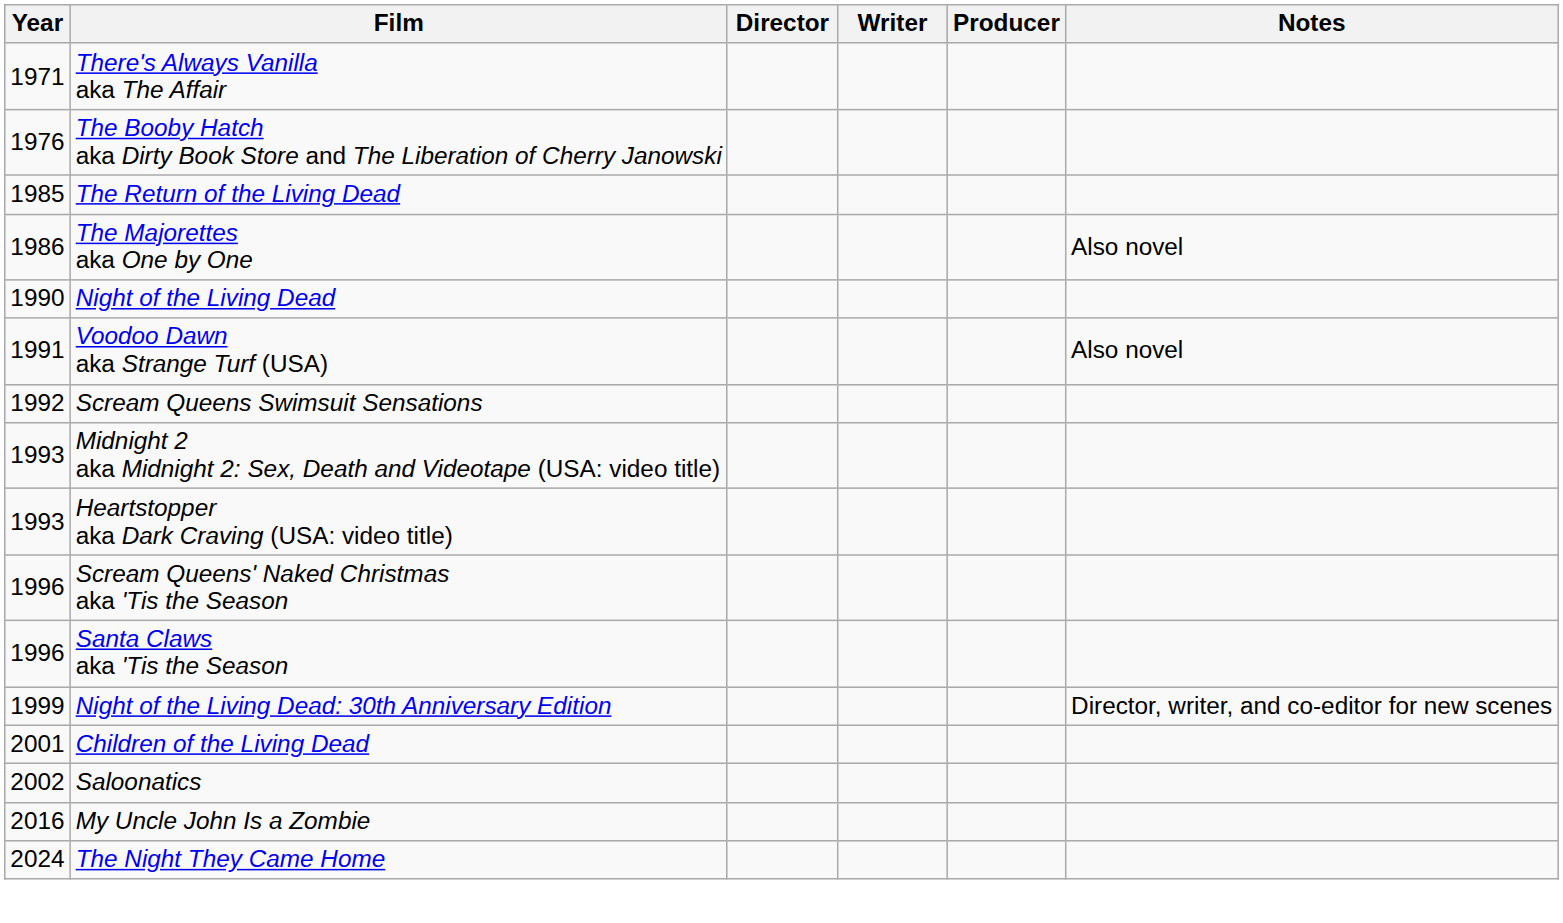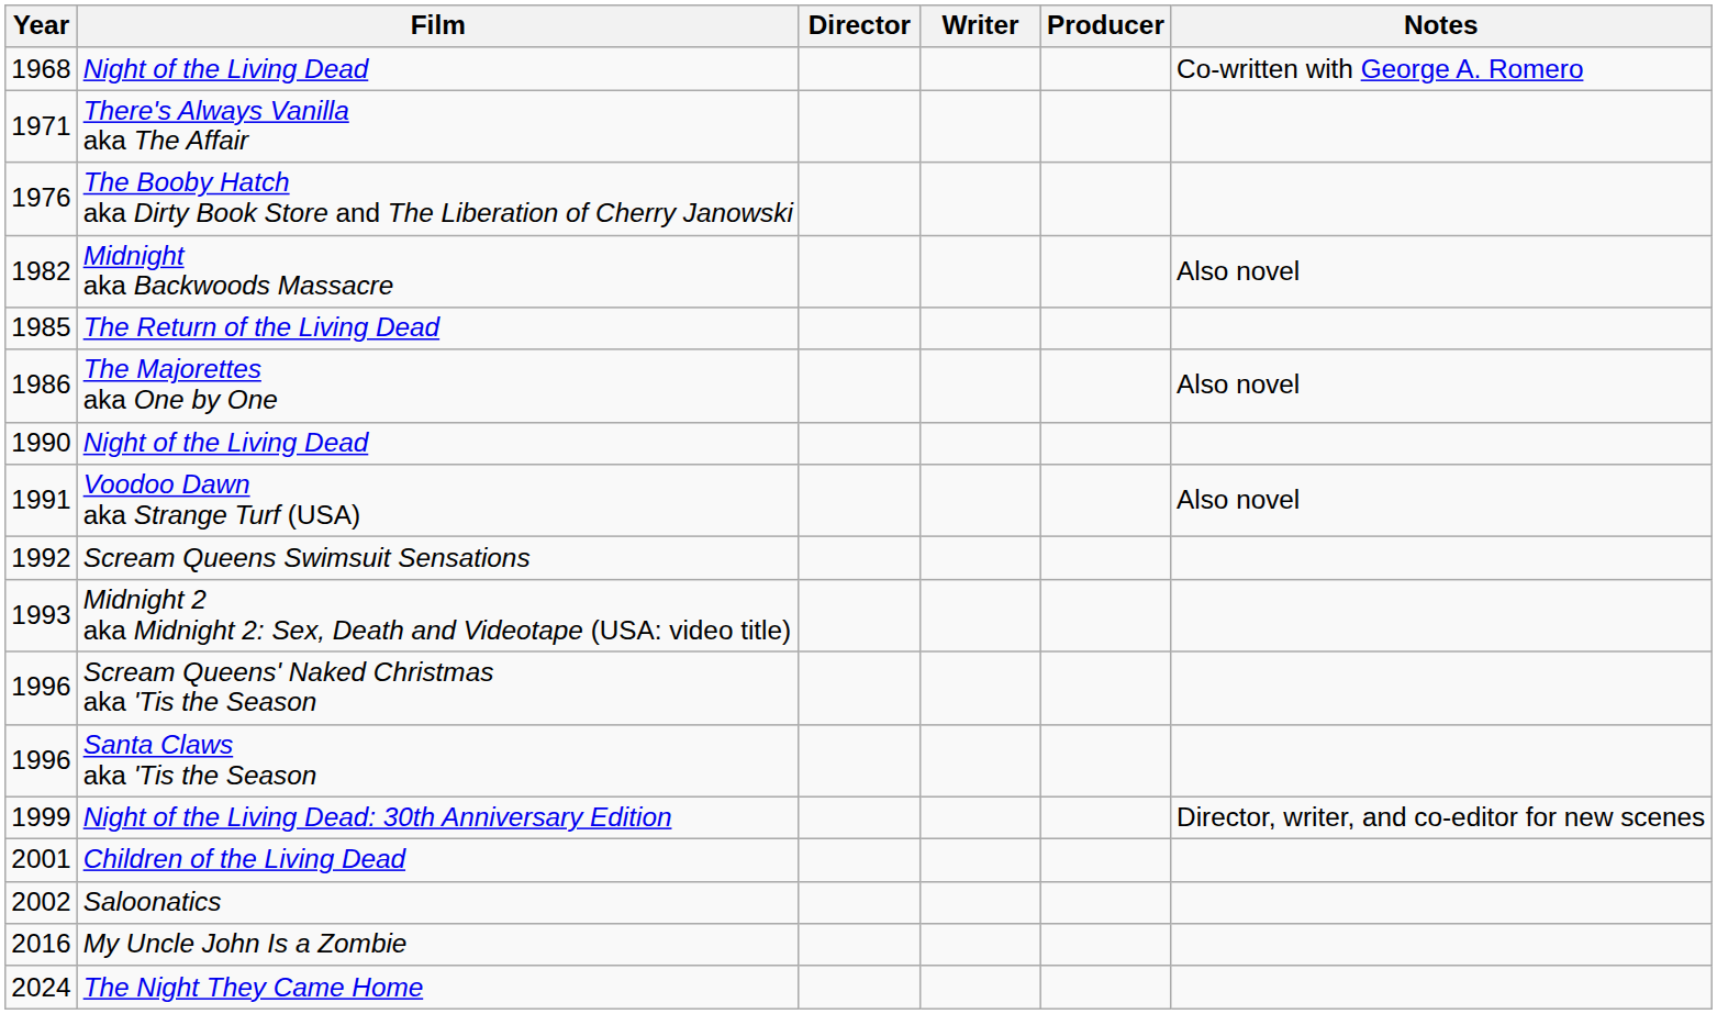+ row: 1968 | Night of the Living Dead | Co-written with George A. Romero
+ row: 1982 | Midnight aka Backwoods Massacre | Also novel
- row: 1993 | Heartstopper aka Dark Craving (USA: video title)
